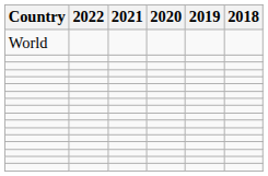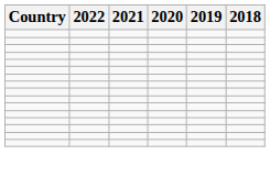- row: World
